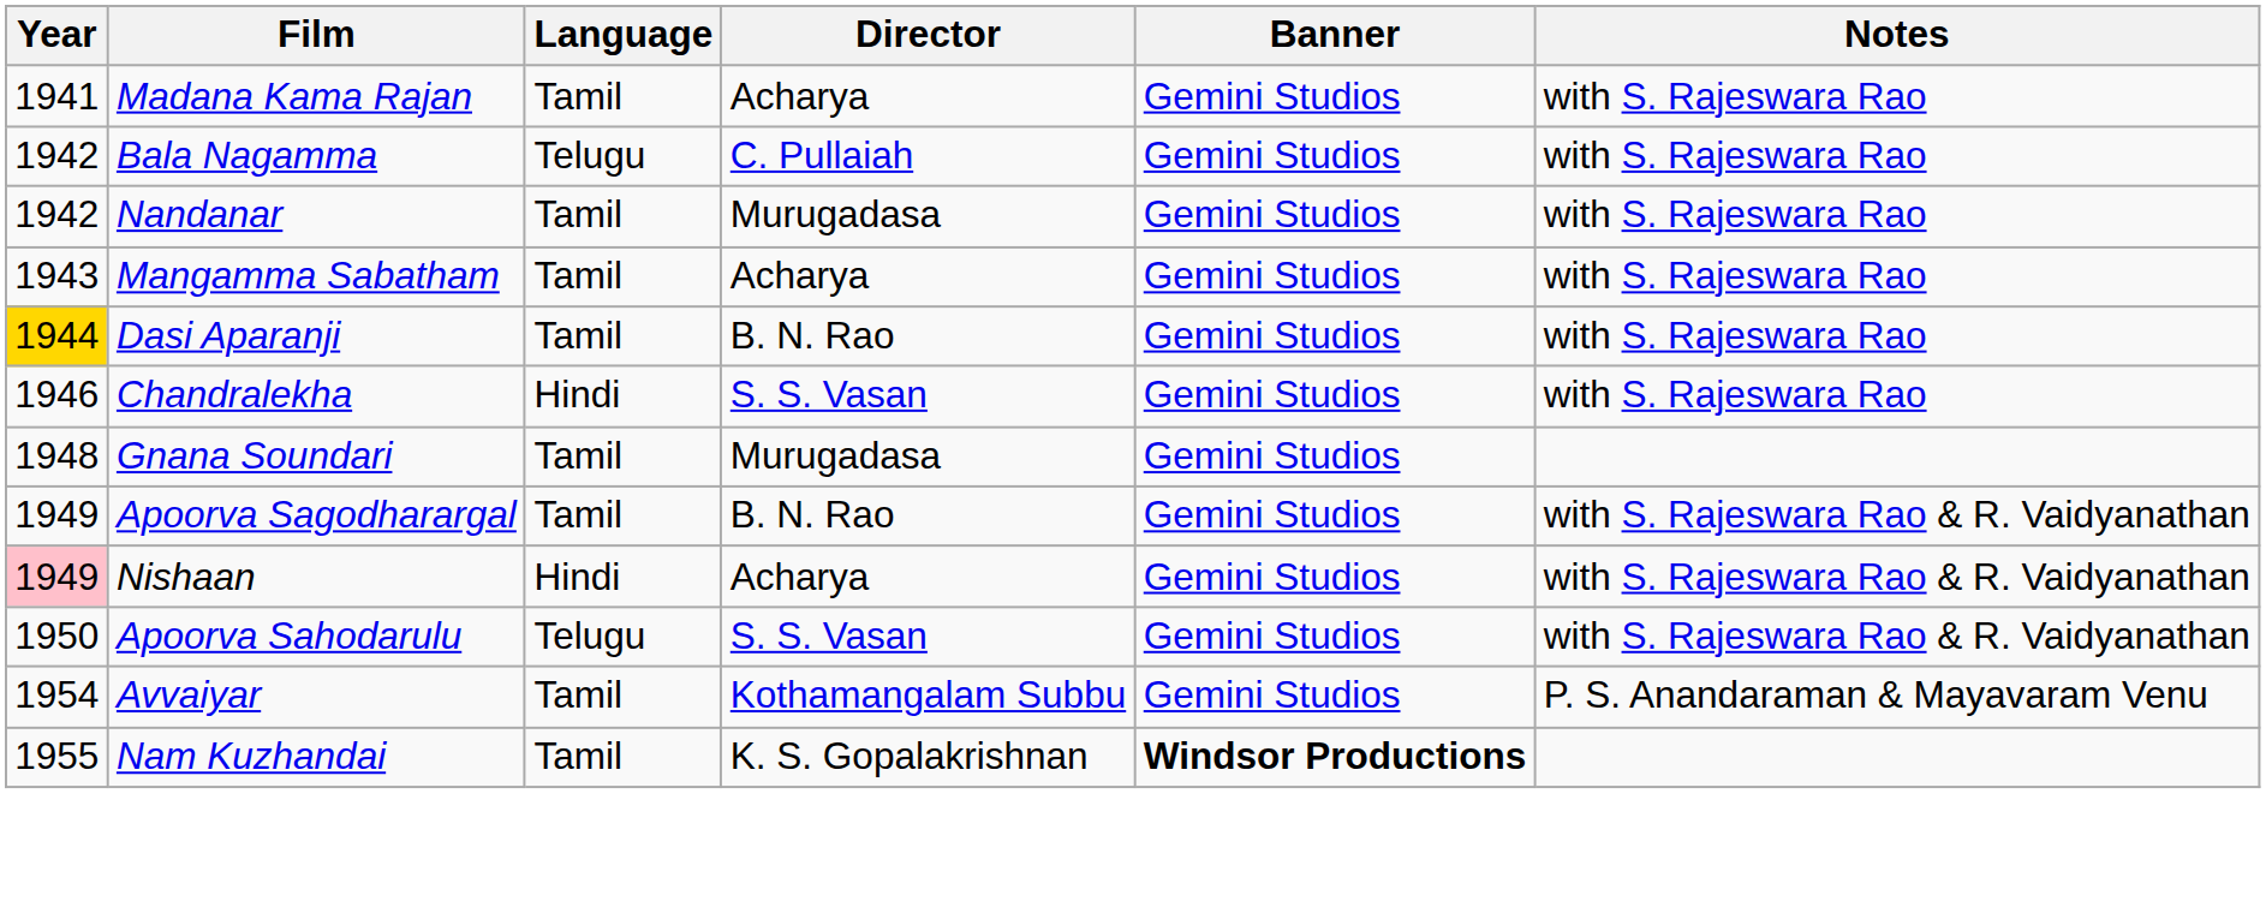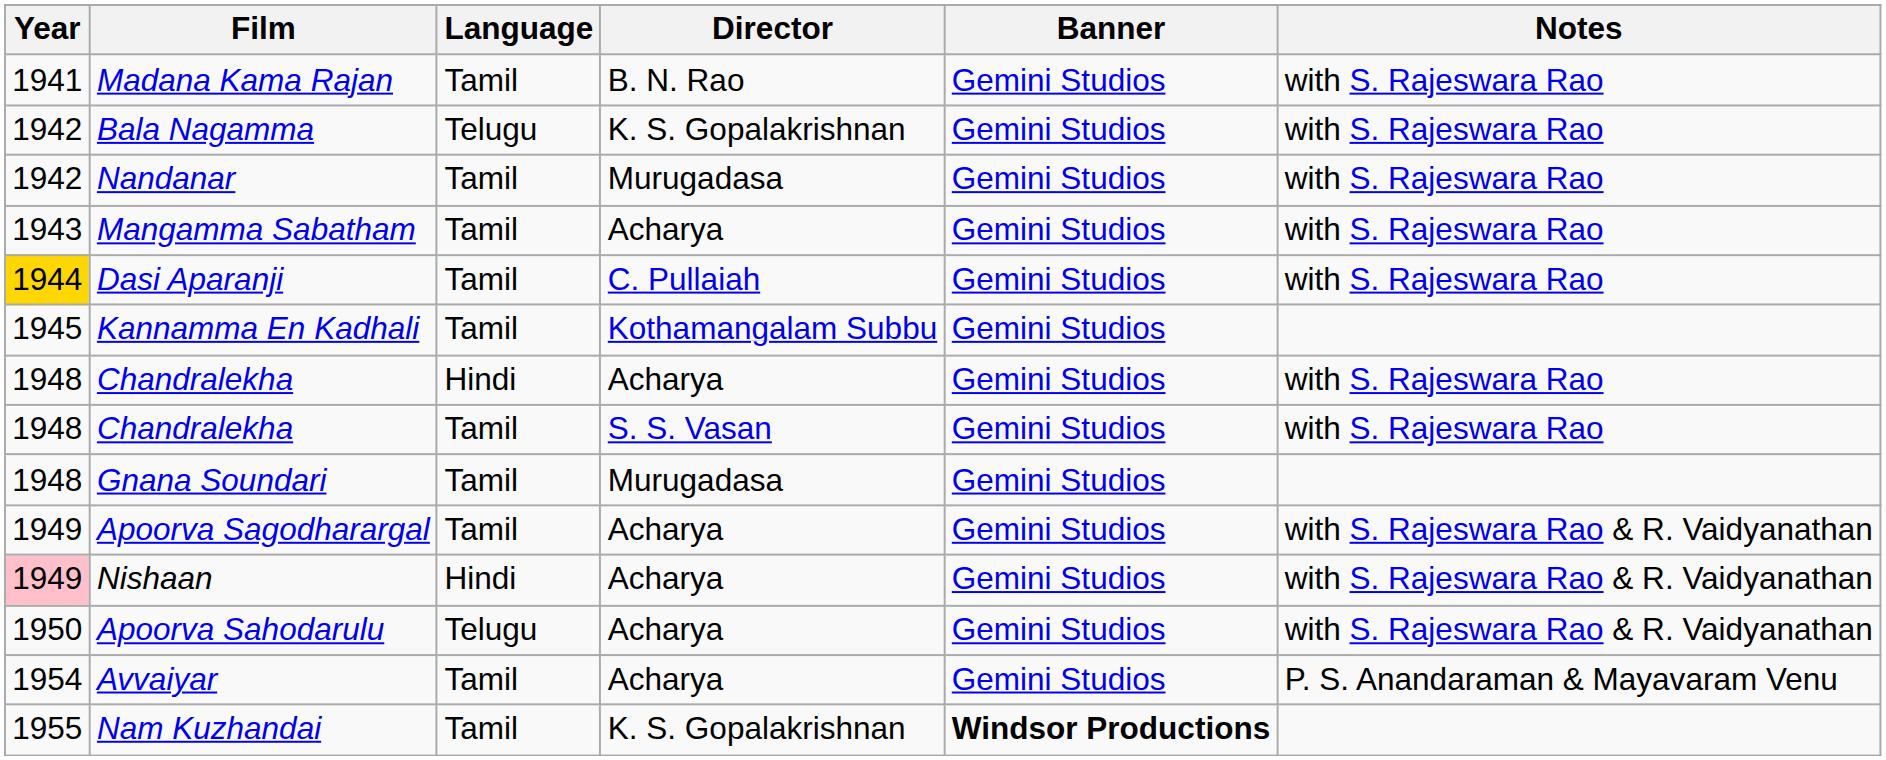Madana Kama Rajan | Director: Acharya -> B. N. Rao
Bala Nagamma | Director: C. Pullaiah -> K. S. Gopalakrishnan
Dasi Aparanji | Director: B. N. Rao -> C. Pullaiah
+ row: 1945 | Kannamma En Kadhali | Tamil | Kothamangalam Subbu | Gemini Studios
Chandralekha / Hindi | Year: 1946 -> 1948
Chandralekha / Hindi | Director: S. S. Vasan -> Acharya
+ row: 1948 | Chandralekha | Tamil | S. S. Vasan | Gemini Studios | with S. Rajeswara Rao
Apoorva Sagodharargal | Director: B. N. Rao -> Acharya
Apoorva Sahodarulu | Director: S. S. Vasan -> Acharya
Avvaiyar | Director: Kothamangalam Subbu -> Acharya
